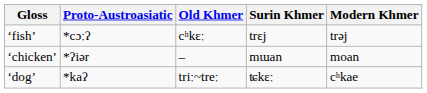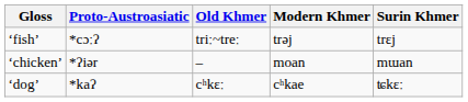columns swapped: Modern Khmer <-> Surin Khmer
‘fish’ | Old Khmer: cʰkɛː -> triː~treː
‘dog’ | Old Khmer: triː~treː -> cʰkɛː
